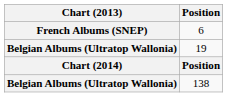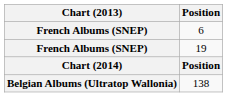19 | Chart (2013): Belgian Albums (Ultratop Wallonia) -> French Albums (SNEP)
